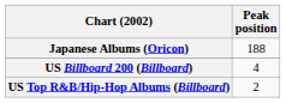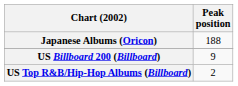US Billboard 200 (Billboard) | Peak position: 4 -> 9
